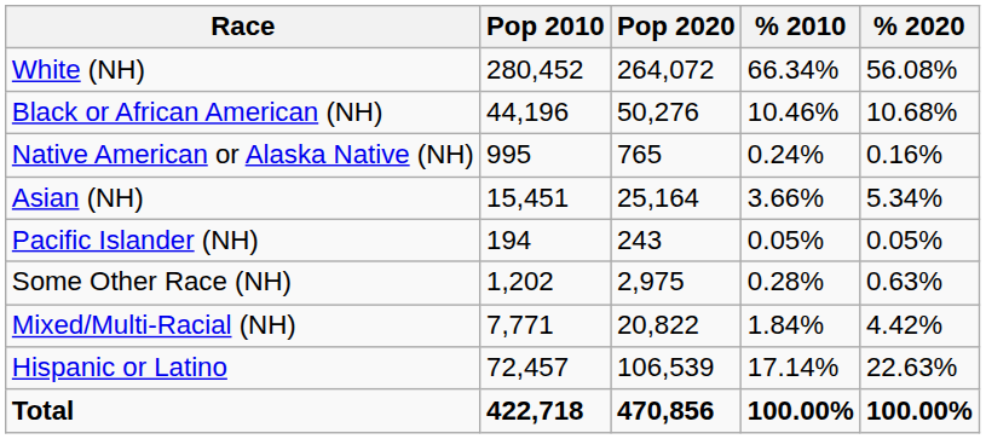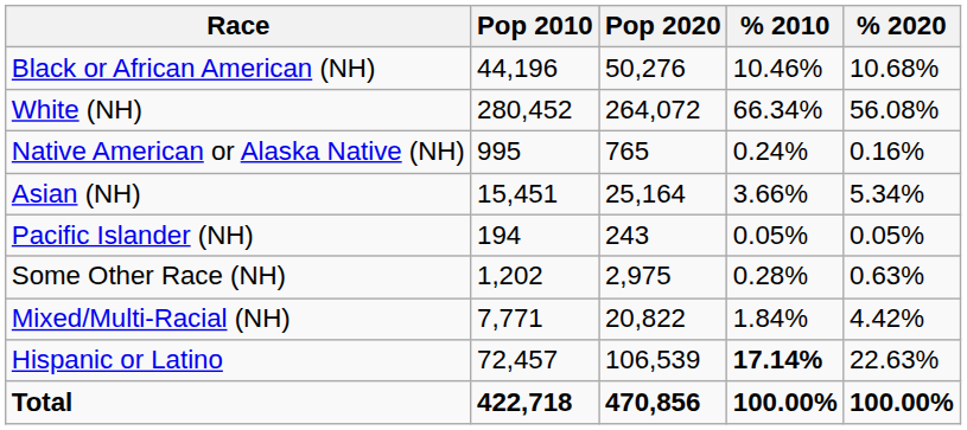rows swapped: White (NH) <-> Black or African American (NH)
Hispanic or Latino | % 2010: normal -> bold
